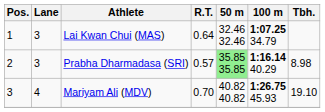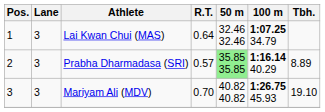Prabha Dharmadasa (SRI) | Tbh.: 8.98 -> 8.89
Mariyam Ali (MDV) | Lane: 4 -> 3
